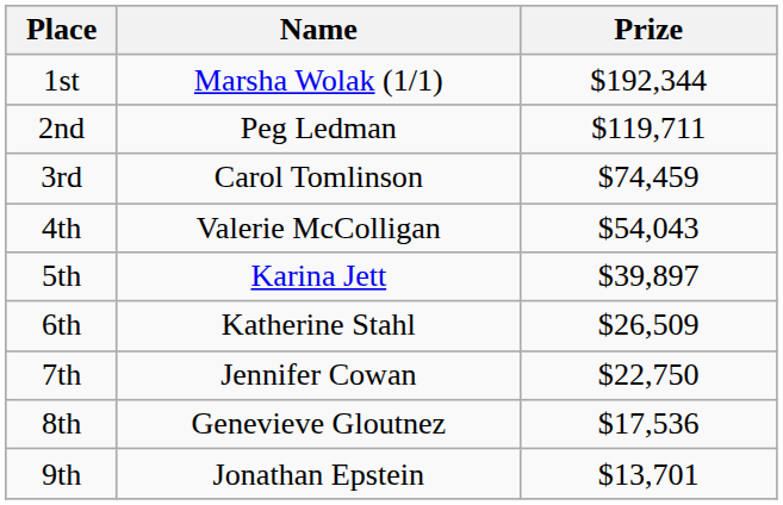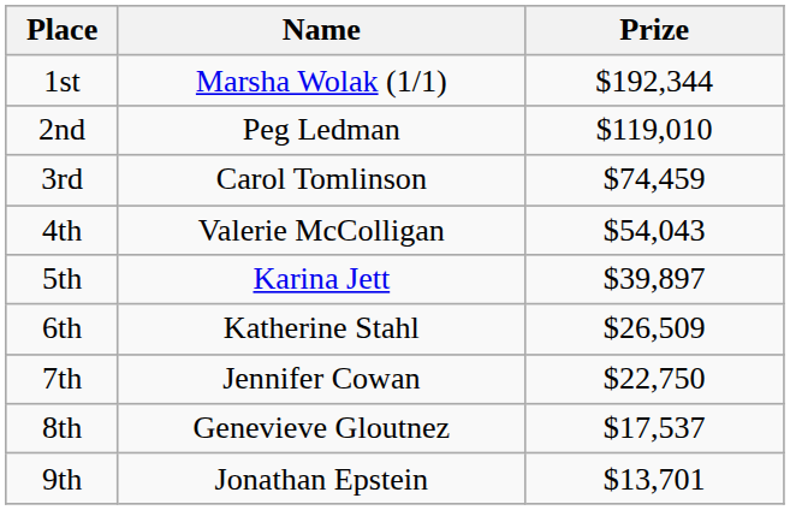2nd | Prize: $119,711 -> $119,010
8th | Prize: $17,536 -> $17,537
